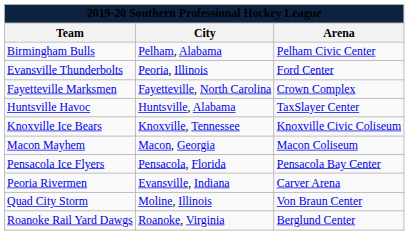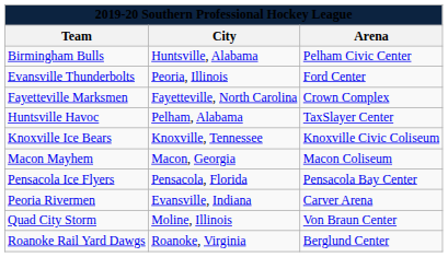Birmingham Bulls | City: Pelham, Alabama -> Huntsville, Alabama
Huntsville Havoc | City: Huntsville, Alabama -> Pelham, Alabama
